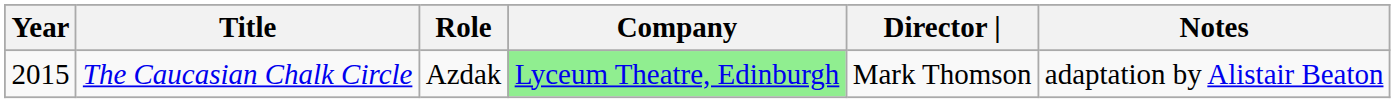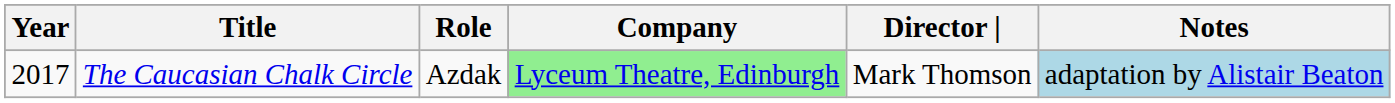The Caucasian Chalk Circle | Year: 2015 -> 2017
The Caucasian Chalk Circle | Notes: no background -> lightblue background
